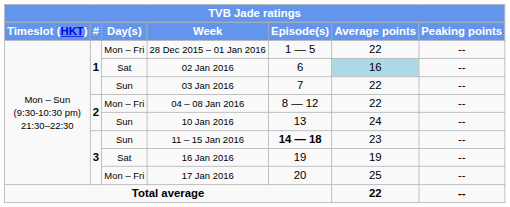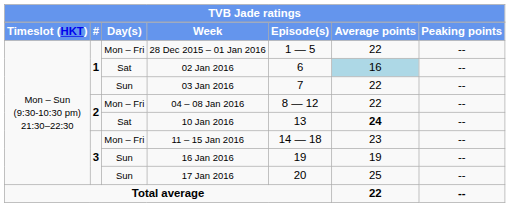10 Jan 2016 | Day(s): Sun -> Sat
10 Jan 2016 | Average points: normal -> bold
11 – 15 Jan 2016 | Day(s): Sun -> Mon – Fri
11 – 15 Jan 2016 | Episode(s): bold -> normal
16 Jan 2016 | Day(s): Sat -> Sun
17 Jan 2016 | Day(s): Mon – Fri -> Sun
